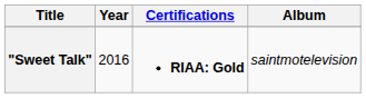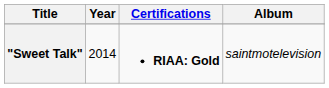"Sweet Talk" | Year: 2016 -> 2014
